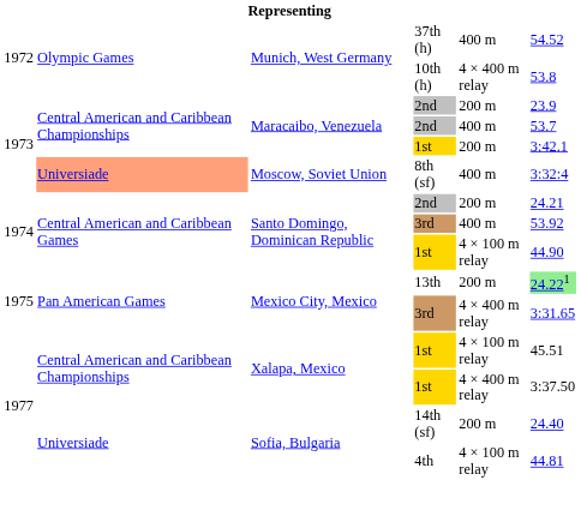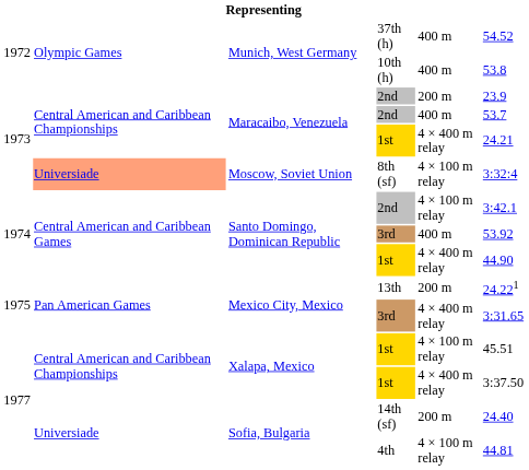10th (h) | column 5: 4 × 400 m relay -> 400 m
Maracaibo, Venezuela / 1st | column 5: 200 m -> 4 × 400 m relay
Maracaibo, Venezuela / 1st | column 6: 3:42.1 -> 24.21
8th (sf) | column 5: 400 m -> 4 × 100 m relay
Santo Domingo, Dominican Republic / 2nd | column 5: 200 m -> 4 × 100 m relay
Santo Domingo, Dominican Republic / 2nd | column 6: 24.21 -> 3:42.1
Santo Domingo, Dominican Republic / 1st | column 5: 4 × 100 m relay -> 4 × 400 m relay
13th | column 6: lightgreen background -> no background
